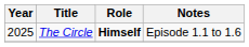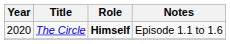The Circle | Year: 2025 -> 2020
